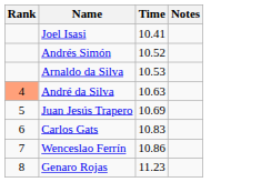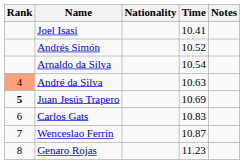+ column: Nationality
Arnaldo da Silva | Time: 10.53 -> 10.54
Juan Jesús Trapero | Rank: normal -> bold
Wenceslao Ferrín | Time: 10.86 -> 10.87
